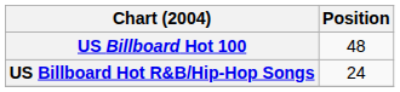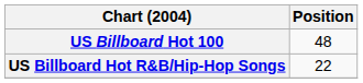US Billboard Hot R&B/Hip-Hop Songs | Position: 24 -> 22
